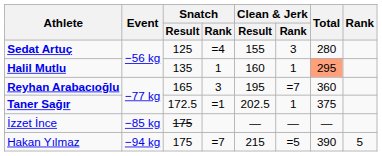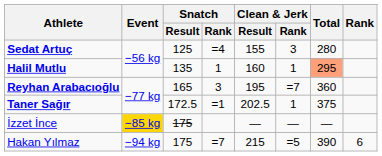İzzet İnce | Event: no background -> gold background
Hakan Yılmaz | Rank: 5 -> 6
